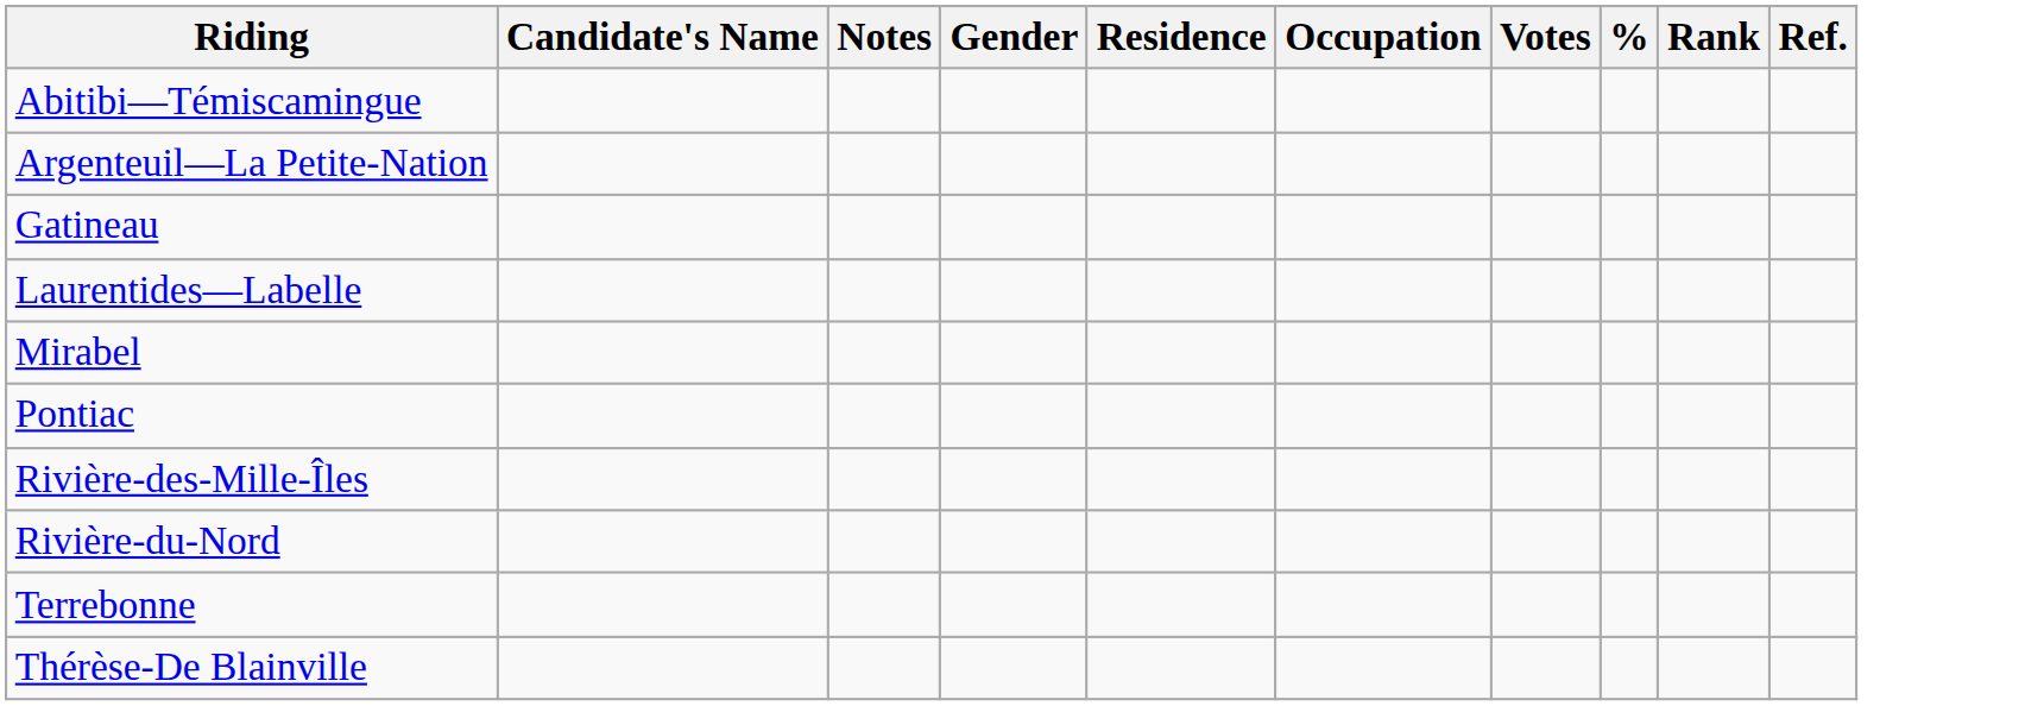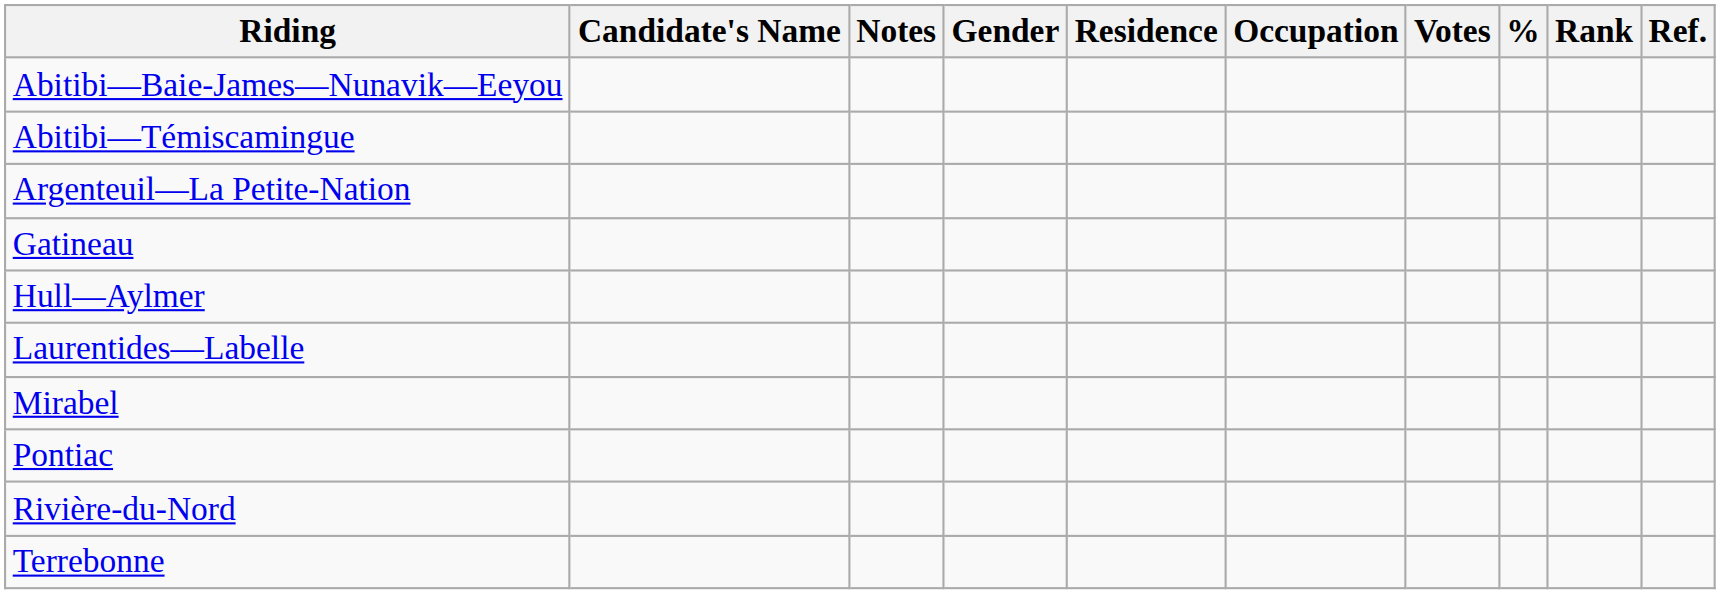+ row: Abitibi—Baie-James—Nunavik—Eeyou
+ row: Hull—Aylmer
- row: Rivière-des-Mille-Îles
- row: Thérèse-De Blainville
